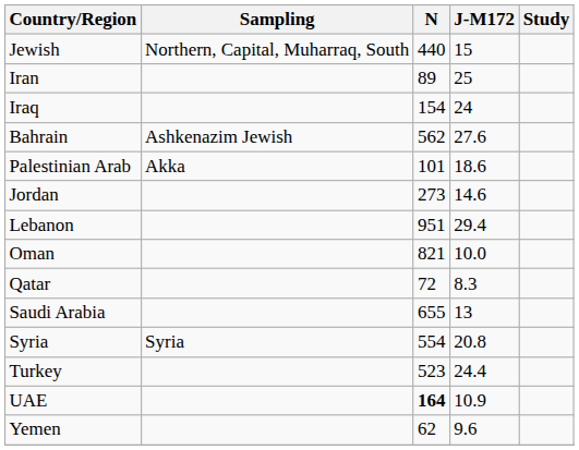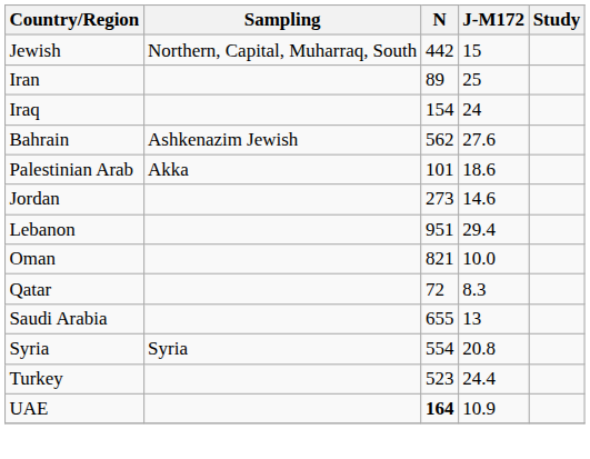Jewish | N: 440 -> 442
- row: Yemen | 62 | 9.6
